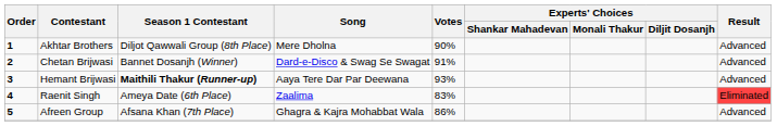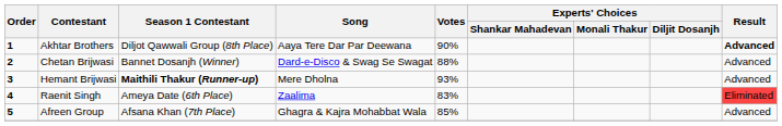Akhtar Brothers | Song: Mere Dholna -> Aaya Tere Dar Par Deewana
Akhtar Brothers | Result: normal -> bold
Chetan Brijwasi | Votes: 91% -> 88%
Hemant Brijwasi | Song: Aaya Tere Dar Par Deewana -> Mere Dholna
Afreen Group | Votes: 86% -> 85%
